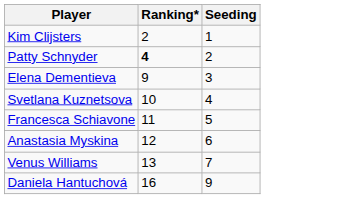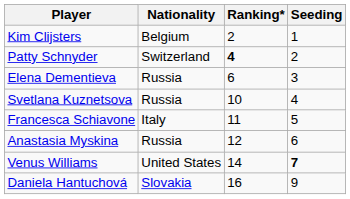+ column: Nationality | Belgium | Switzerland | Russia | Russia | Italy | Russia | United States | Slovakia
Elena Dementieva | Ranking*: 9 -> 6
Venus Williams | Ranking*: 13 -> 14
Venus Williams | Seeding: normal -> bold
